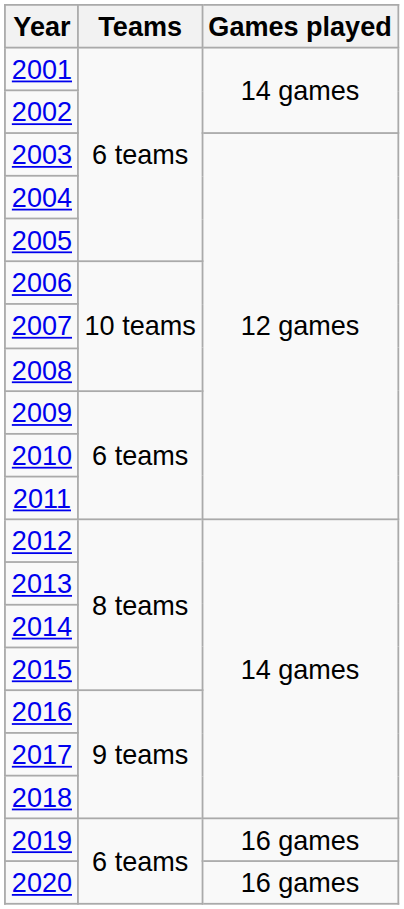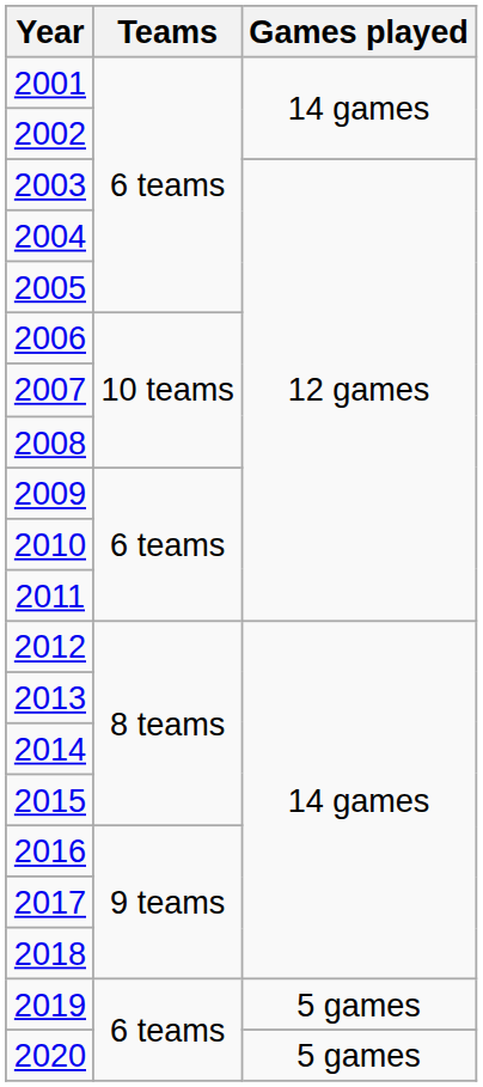2019 | Games played: 16 games -> 5 games
2020 | Games played: 16 games -> 5 games
